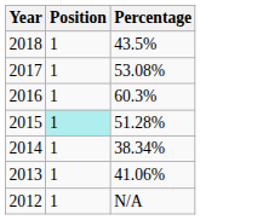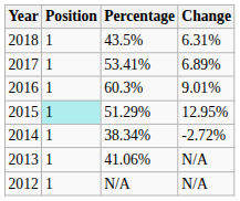+ column: Change | 6.31% | 6.89% | 9.01% | 12.95% | -2.72% | N/A | N/A
2017 | Percentage: 53.08% -> 53.41%
2015 | Percentage: 51.28% -> 51.29%
